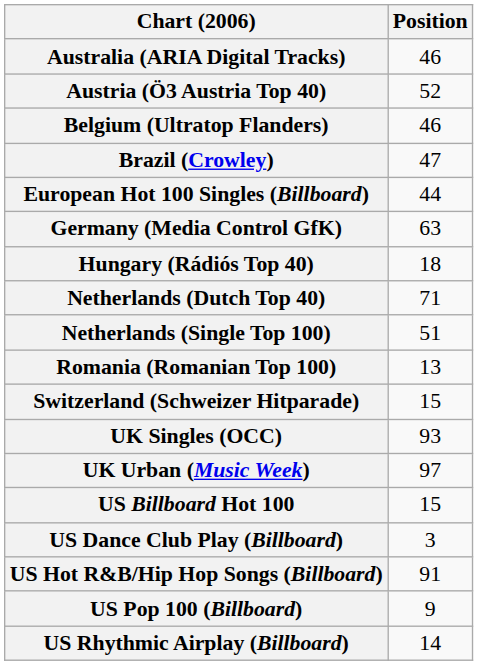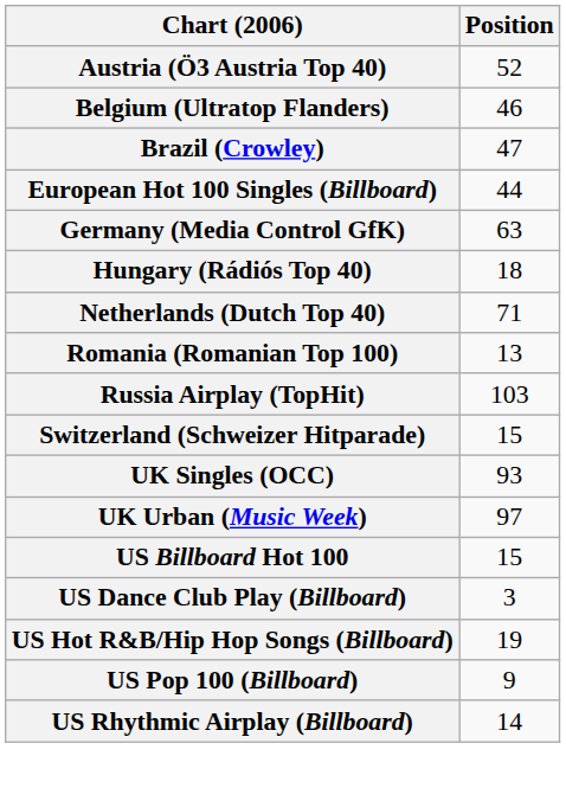- row: Australia (ARIA Digital Tracks) | 46
- row: Netherlands (Single Top 100) | 51
+ row: Russia Airplay (TopHit) | 103
US Hot R&B/Hip Hop Songs (Billboard) | Position: 91 -> 19
